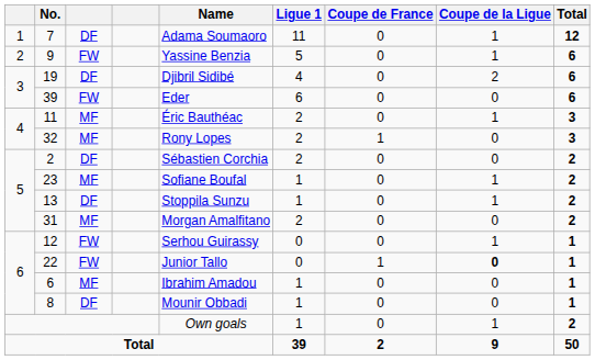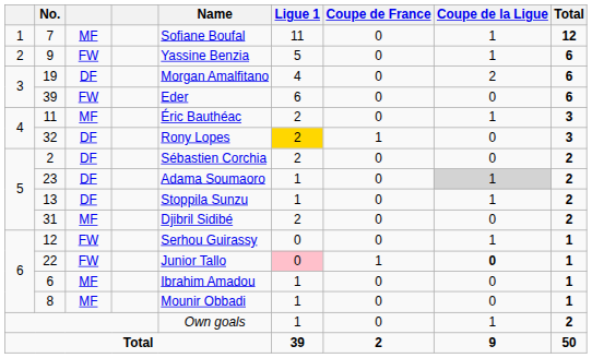7 | column 3: DF -> MF
7 | Name: Adama Soumaoro -> Sofiane Boufal
19 | Name: Djibril Sidibé -> Morgan Amalfitano
32 | column 3: MF -> DF
32 | Ligue 1: no background -> gold background
23 | column 3: MF -> DF
23 | Name: Sofiane Boufal -> Adama Soumaoro
23 | Coupe de la Ligue: no background -> lightgrey background
31 | Name: Morgan Amalfitano -> Djibril Sidibé
22 | Ligue 1: no background -> pink background
8 | column 3: DF -> MF
